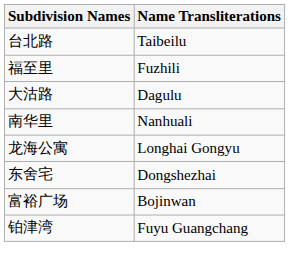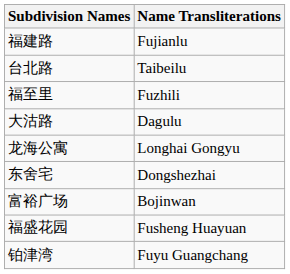+ row: 福建路 | Fujianlu
- row: 南华里 | Nanhuali
+ row: 福盛花园 | Fusheng Huayuan
